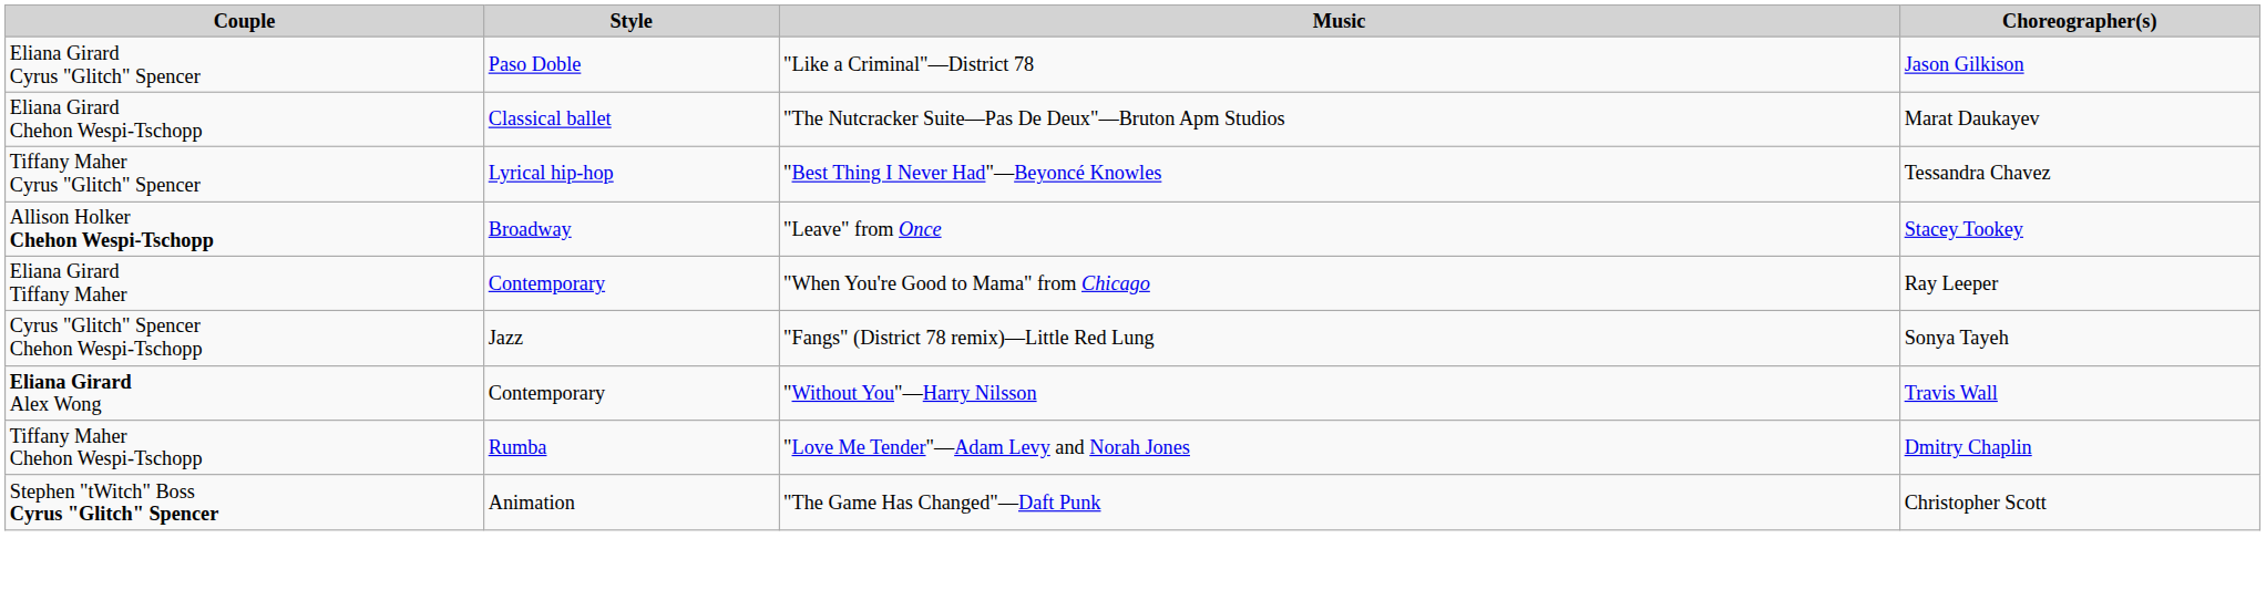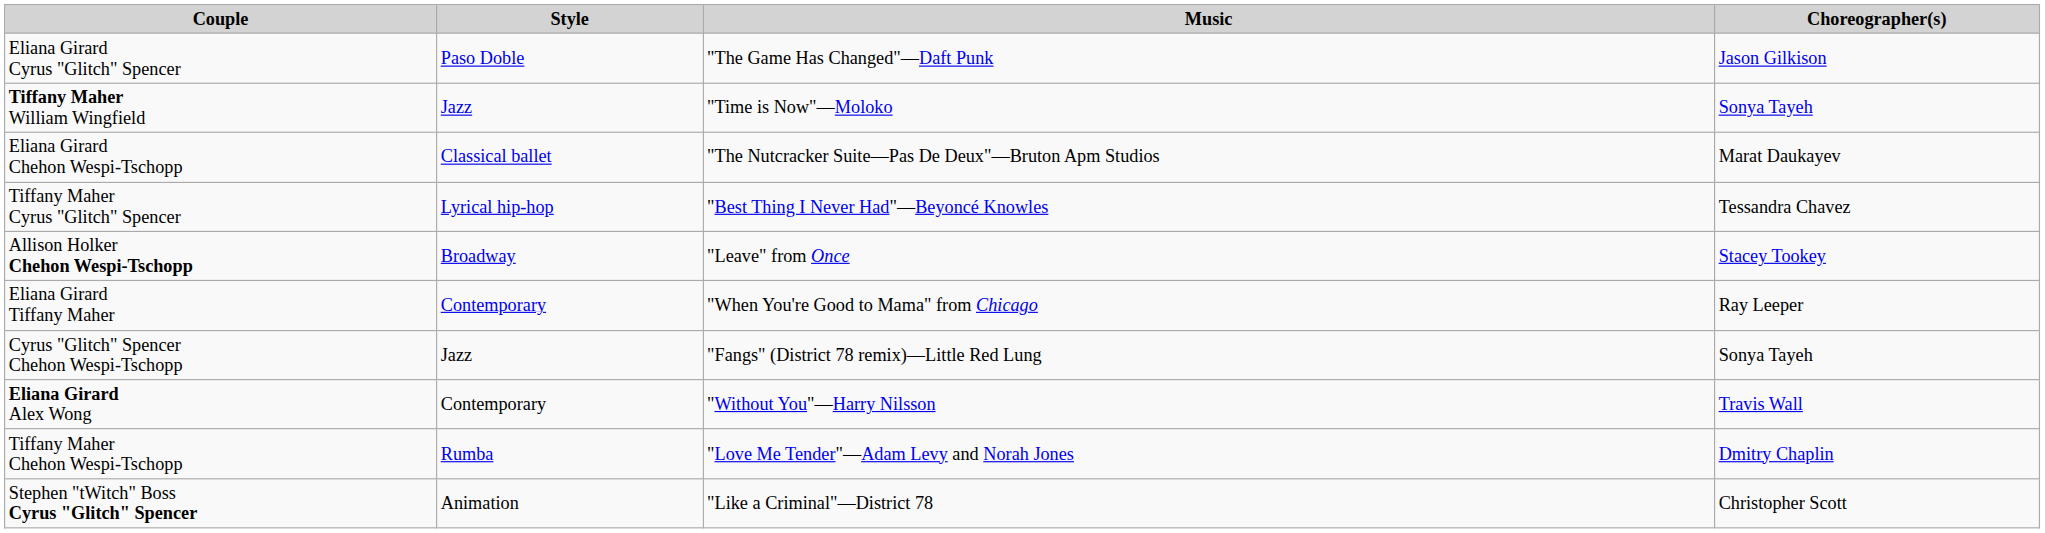Eliana Girard Cyrus "Glitch" Spencer | Music: "Like a Criminal"—District 78 -> "The Game Has Changed"—Daft Punk
+ row: Tiffany Maher William Wingfield | Jazz | "Time is Now"—Moloko | Sonya Tayeh
Stephen "tWitch" Boss Cyrus "Glitch" Spencer | Music: "The Game Has Changed"—Daft Punk -> "Like a Criminal"—District 78
